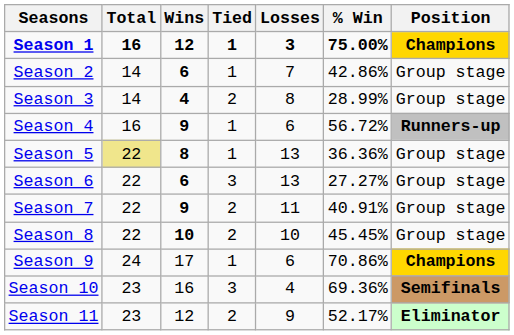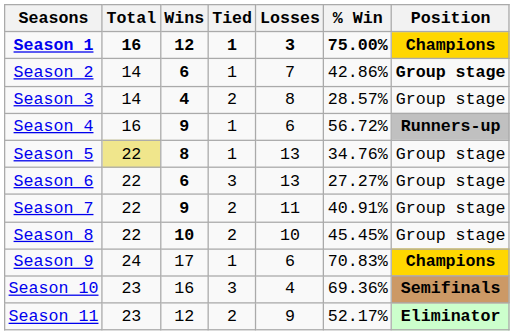Season 2 | Position: normal -> bold
Season 3 | % Win: 28.99% -> 28.57%
Season 5 | % Win: 36.36% -> 34.76%
Season 9 | % Win: 70.86% -> 70.83%
